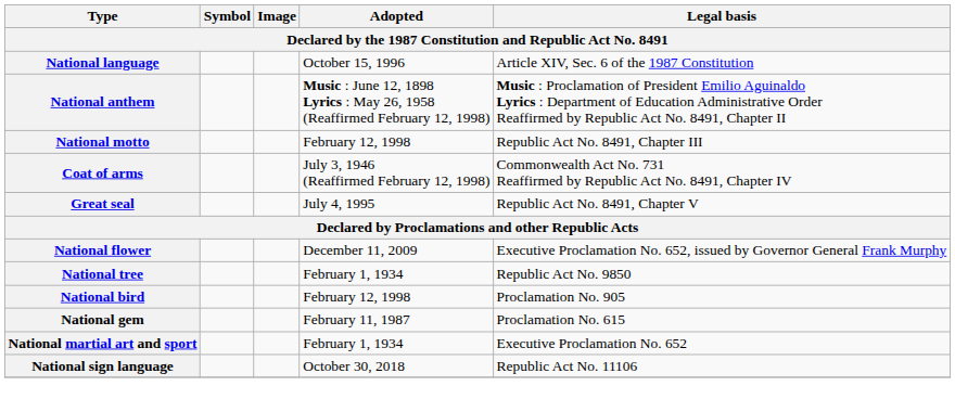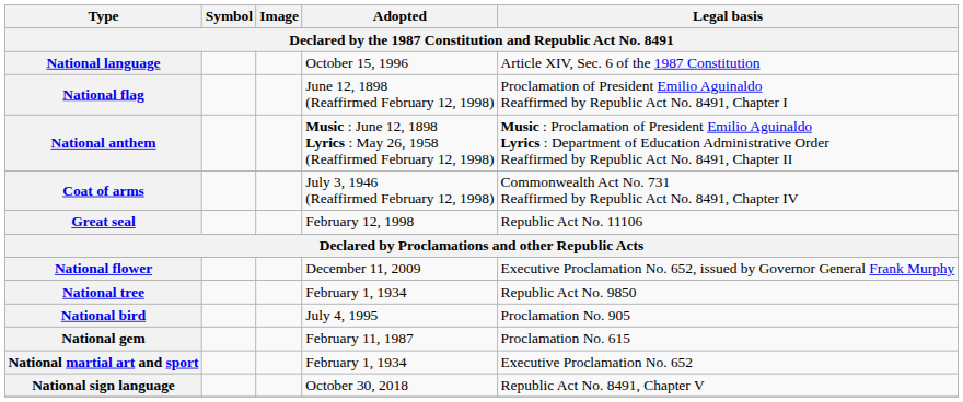+ row: National flag | June 12, 1898 (Reaffirmed February 12, 1998) | Proclamation of President Emilio Aguinaldo Reaffirmed by Republic Act No. 8491, Chapter I
- row: National motto | February 12, 1998 | Republic Act No. 8491, Chapter III
Great seal | Adopted: July 4, 1995 -> February 12, 1998
Great seal | Legal basis: Republic Act No. 8491, Chapter V -> Republic Act No. 11106
National bird | Adopted: February 12, 1998 -> July 4, 1995
National sign language | Legal basis: Republic Act No. 11106 -> Republic Act No. 8491, Chapter V
